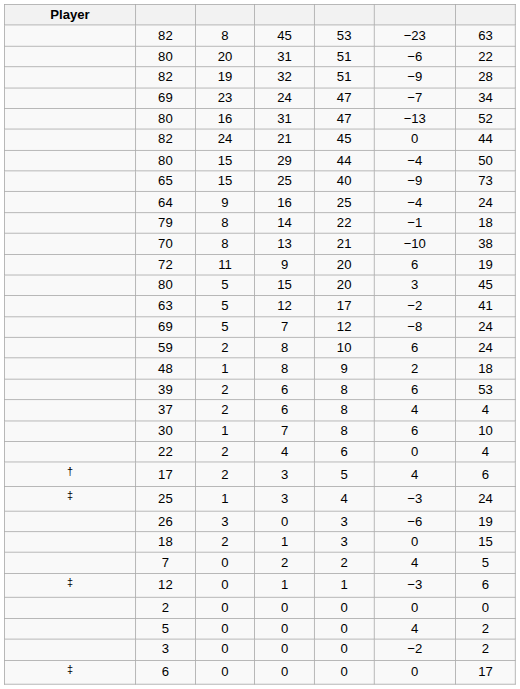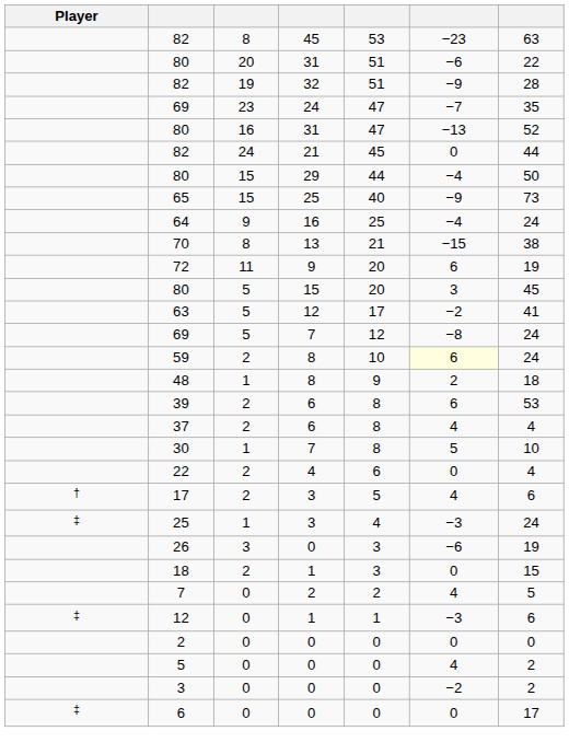69 / 23 | column 7: 34 -> 35
- row: 79 | 8 | 14 | 22 | −1 | 18
70 | column 6: −10 -> −15
59 | column 6: no background -> lightyellow background
30 | column 6: 6 -> 5
